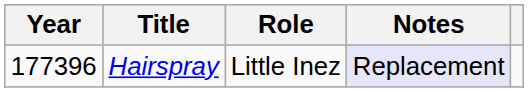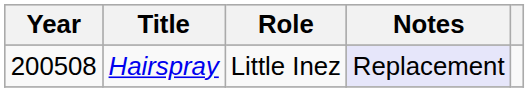Hairspray | Year: 177396 -> 200508
